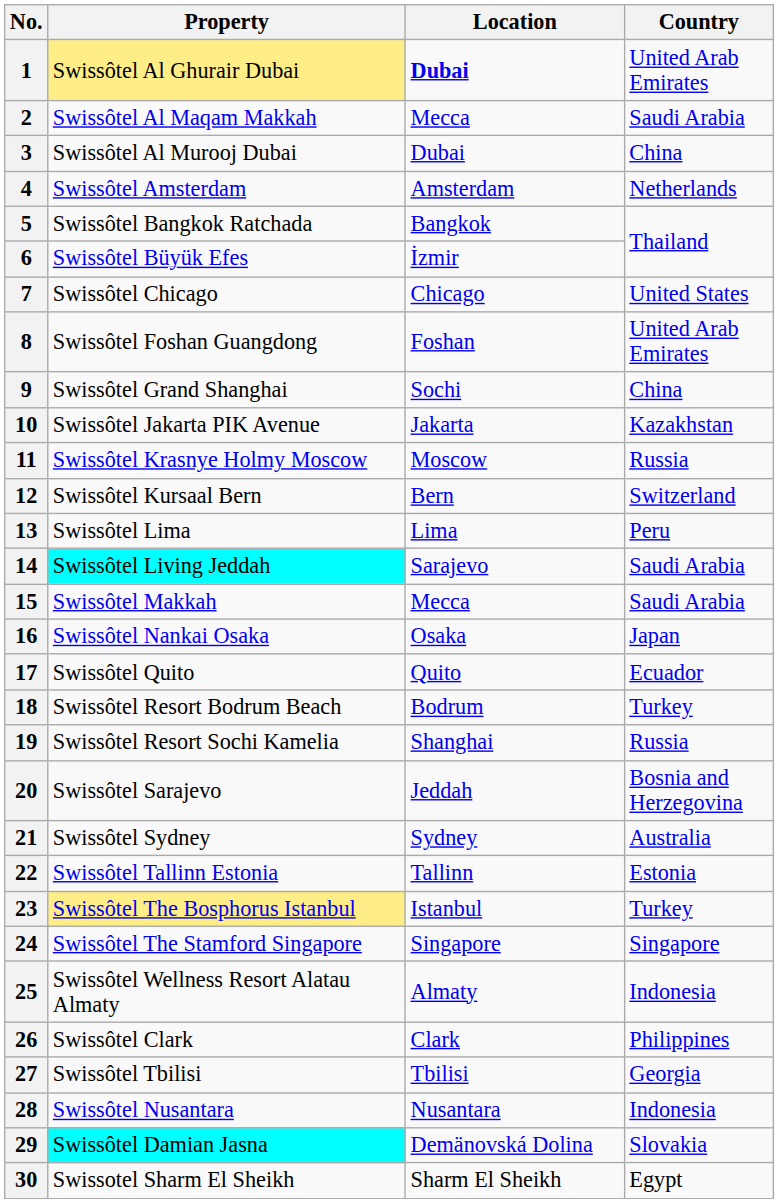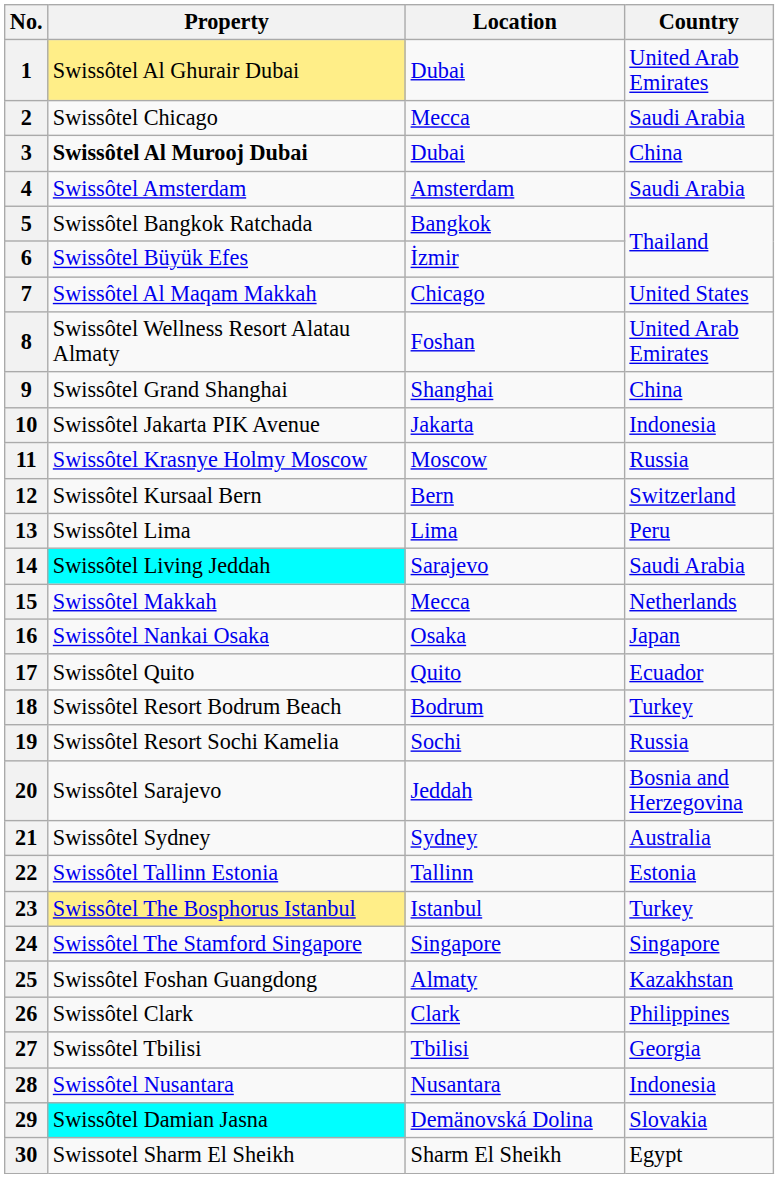1 | Location: bold -> normal
2 | Property: Swissôtel Al Maqam Makkah -> Swissôtel Chicago
3 | Property: normal -> bold
4 | Country: Netherlands -> Saudi Arabia
7 | Property: Swissôtel Chicago -> Swissôtel Al Maqam Makkah
8 | Property: Swissôtel Foshan Guangdong -> Swissôtel Wellness Resort Alatau Almaty
9 | Location: Sochi -> Shanghai
10 | Country: Kazakhstan -> Indonesia
15 | Country: Saudi Arabia -> Netherlands
19 | Location: Shanghai -> Sochi
25 | Property: Swissôtel Wellness Resort Alatau Almaty -> Swissôtel Foshan Guangdong
25 | Country: Indonesia -> Kazakhstan
